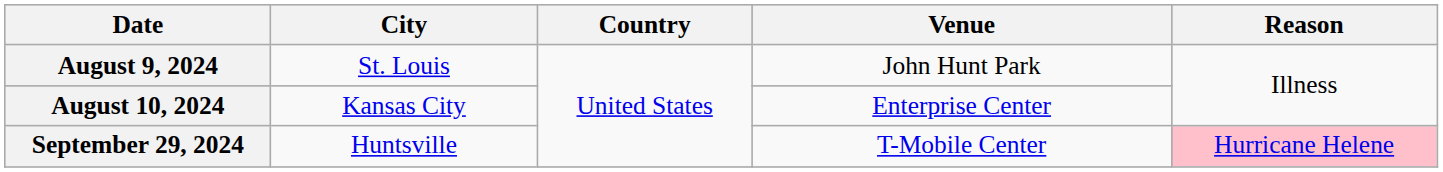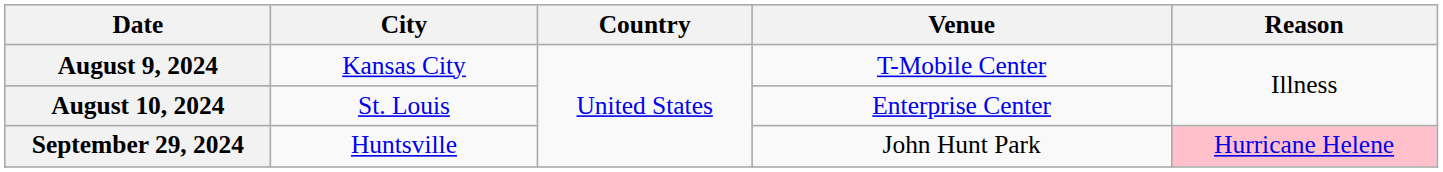August 9, 2024 | City: St. Louis -> Kansas City
August 9, 2024 | Venue: John Hunt Park -> T-Mobile Center
August 10, 2024 | City: Kansas City -> St. Louis
September 29, 2024 | Venue: T-Mobile Center -> John Hunt Park
